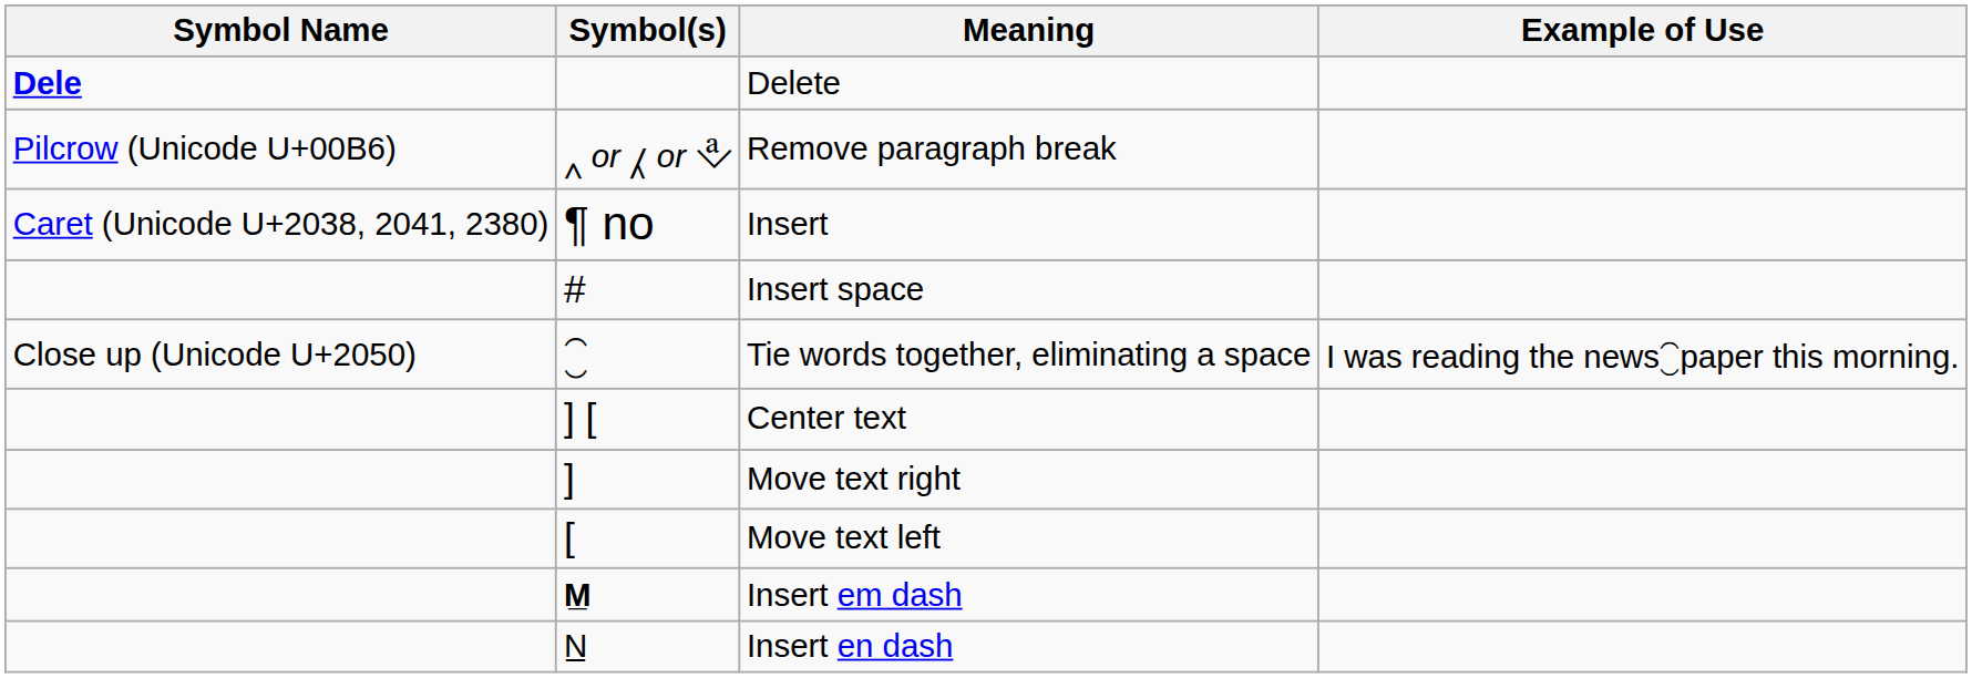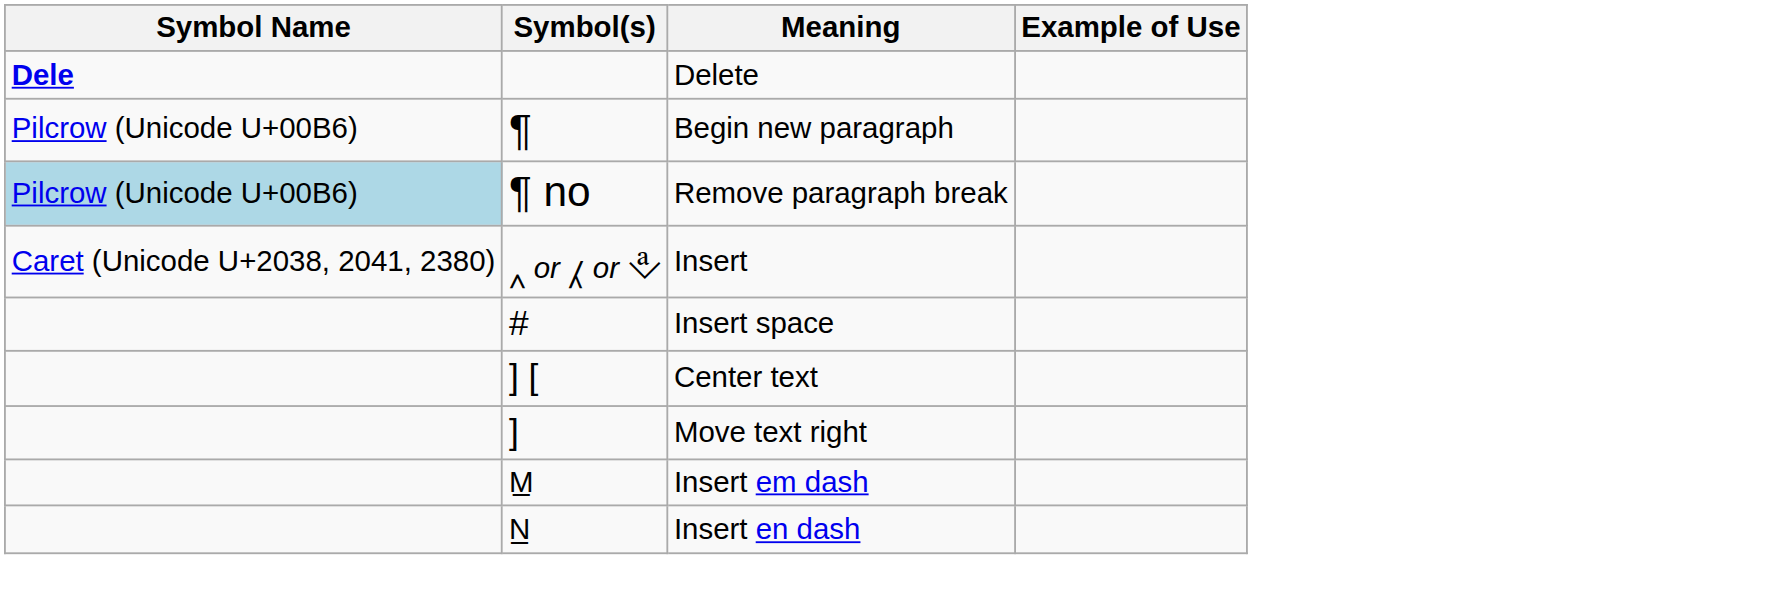+ row: Pilcrow (Unicode U+00B6) | ¶ | Begin new paragraph
Remove paragraph break | Symbol Name: no background -> lightblue background
Remove paragraph break | Symbol(s): ‸ or ⁁ or ⎀ -> ¶ no
Insert | Symbol(s): ¶ no -> ‸ or ⁁ or ⎀
- row: Close up (Unicode U+2050) | ⁐ | Tie words together, eliminating a space | I was reading the news⁐paper this morning.
- row: [ | Move text left
Insert em dash | Symbol(s): bold -> normal
